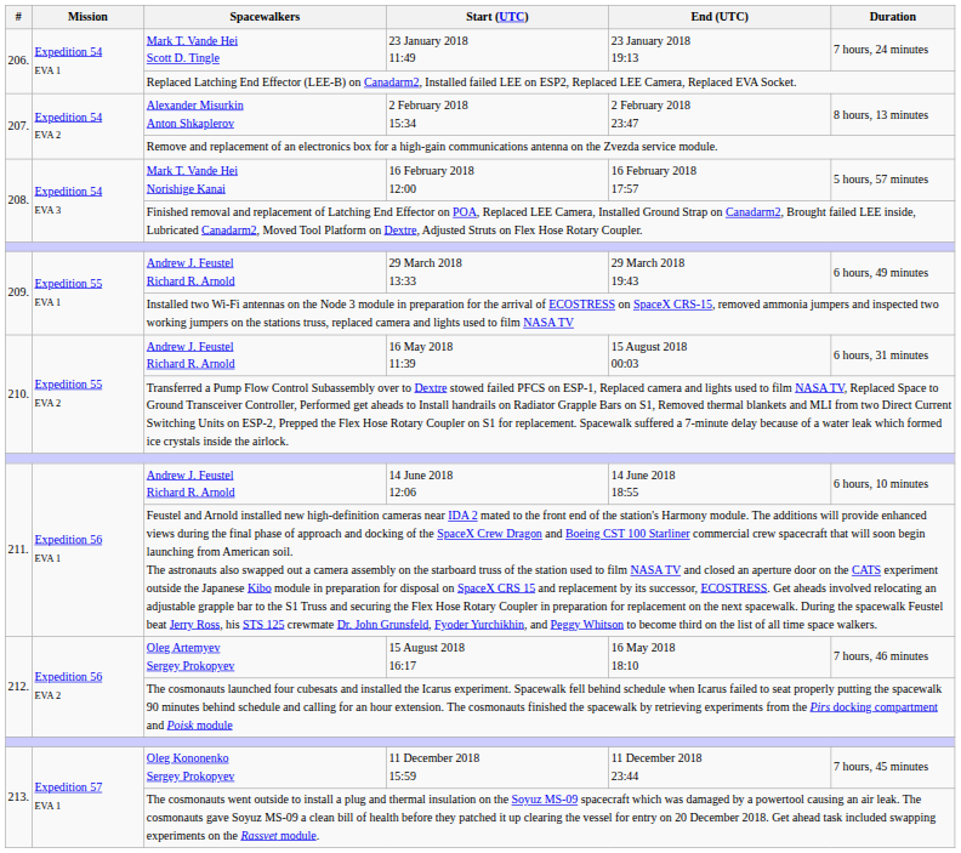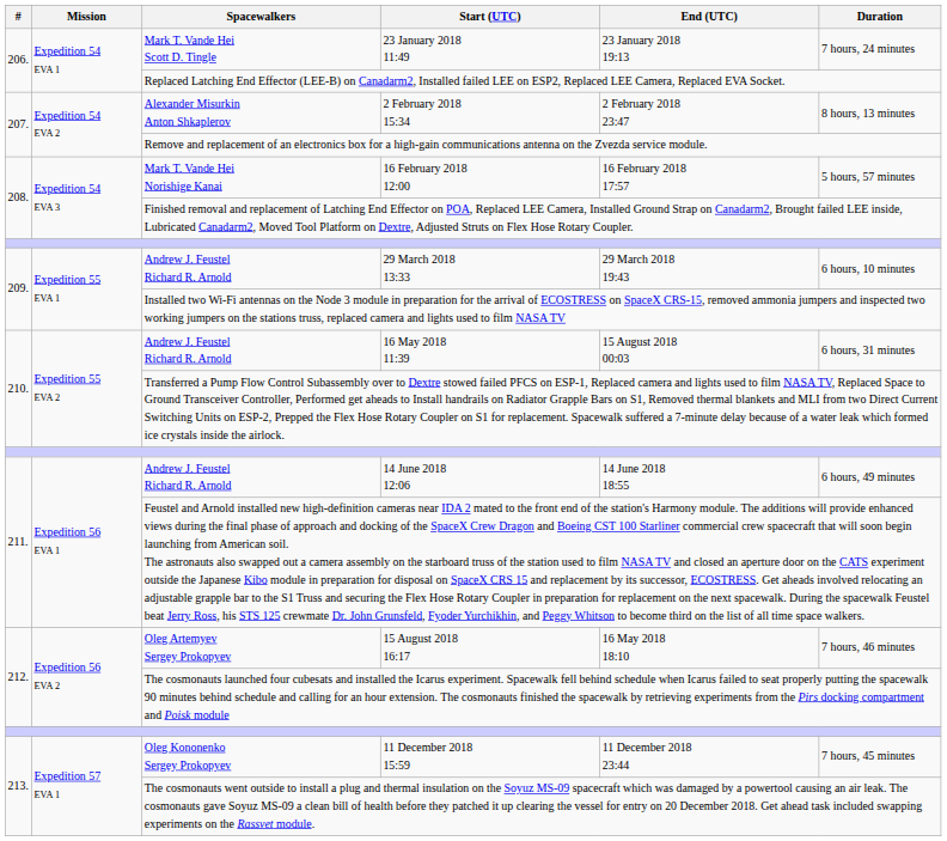29 March 2018 13:33 | Duration: 6 hours, 49 minutes -> 6 hours, 10 minutes
14 June 2018 12:06 | Duration: 6 hours, 10 minutes -> 6 hours, 49 minutes
